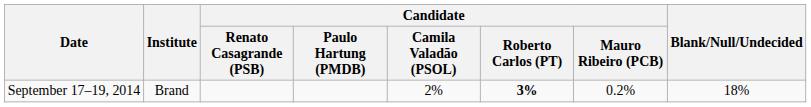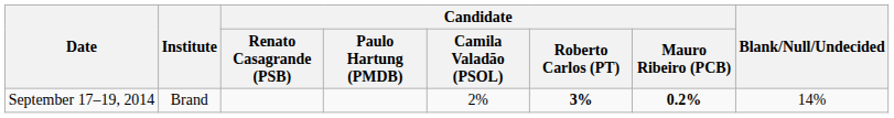September 17–19, 2014 | Candidate / Mauro Ribeiro (PCB): normal -> bold
September 17–19, 2014 | Blank/Null/Undecided: 18% -> 14%
